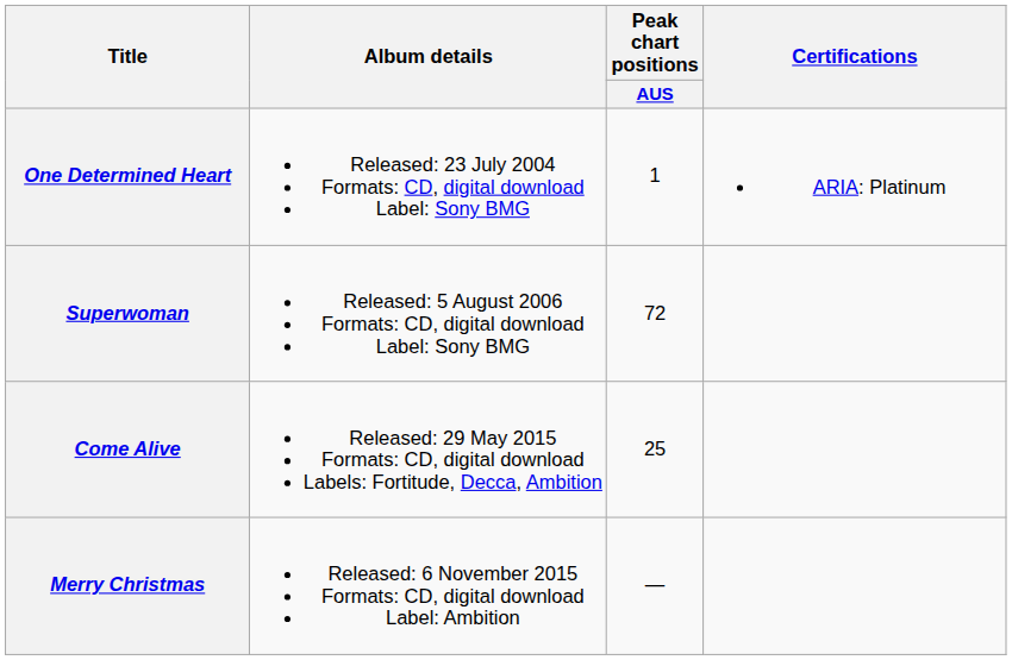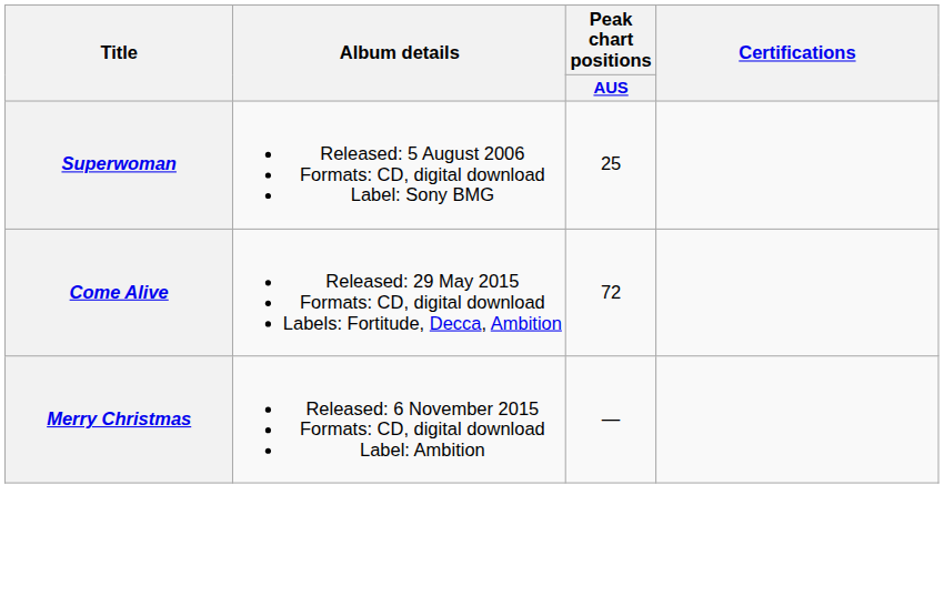- row: One Determined Heart | Released: 23 July 2004 Formats: CD, digital download Label: Sony BMG | 1 | ARIA: Platinum
Superwoman | Peak chart positions / AUS: 72 -> 25
Come Alive | Peak chart positions / AUS: 25 -> 72
